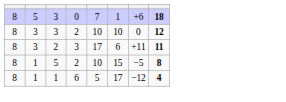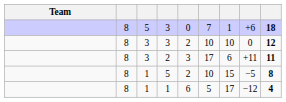+ column: Team
